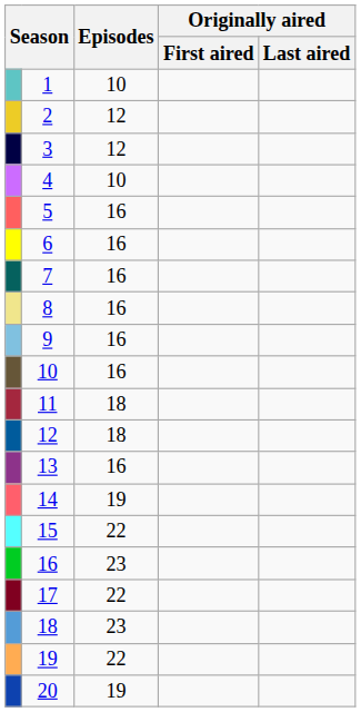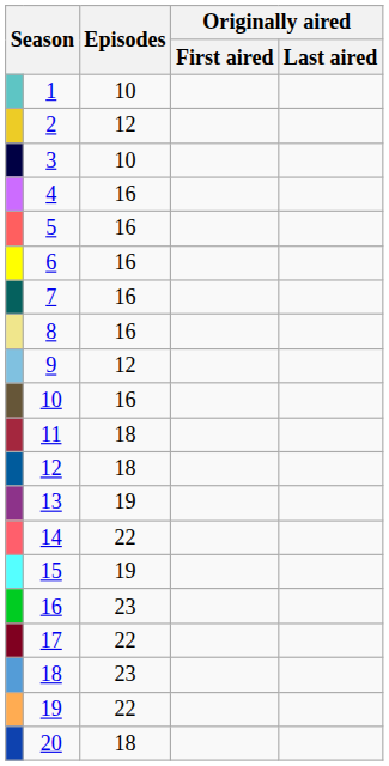3 | Episodes: 12 -> 10
4 | Episodes: 10 -> 16
9 | Episodes: 16 -> 12
13 | Episodes: 16 -> 19
14 | Episodes: 19 -> 22
15 | Episodes: 22 -> 19
20 | Episodes: 19 -> 18
